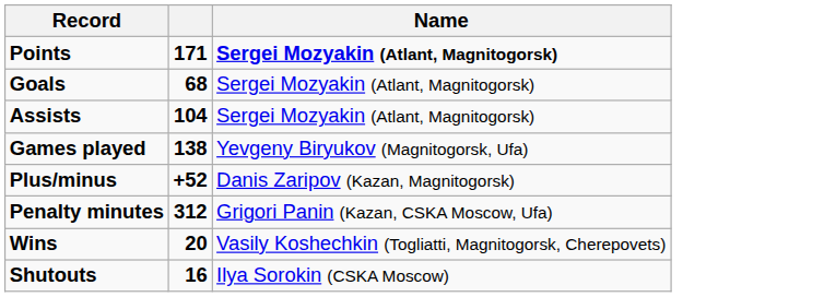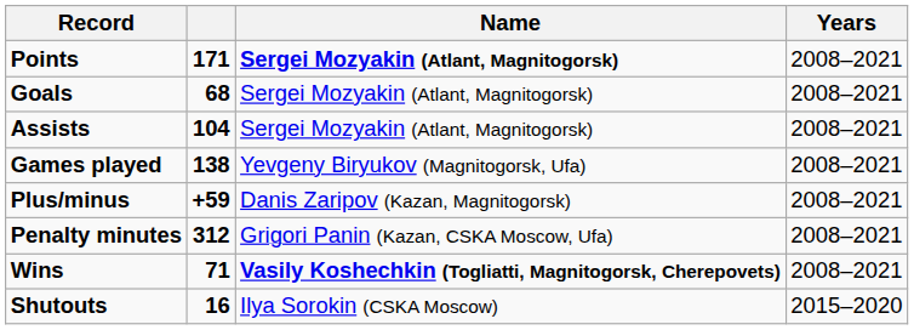+ column: Years | 2008–2021 | 2008–2021 | 2008–2021 | 2008–2021 | 2008–2021 | 2008–2021 | 2008–2021 | 2015–2020
Plus/minus | column 2: +52 -> +59
Wins | column 2: 20 -> 71
Wins | Name: normal -> bold
